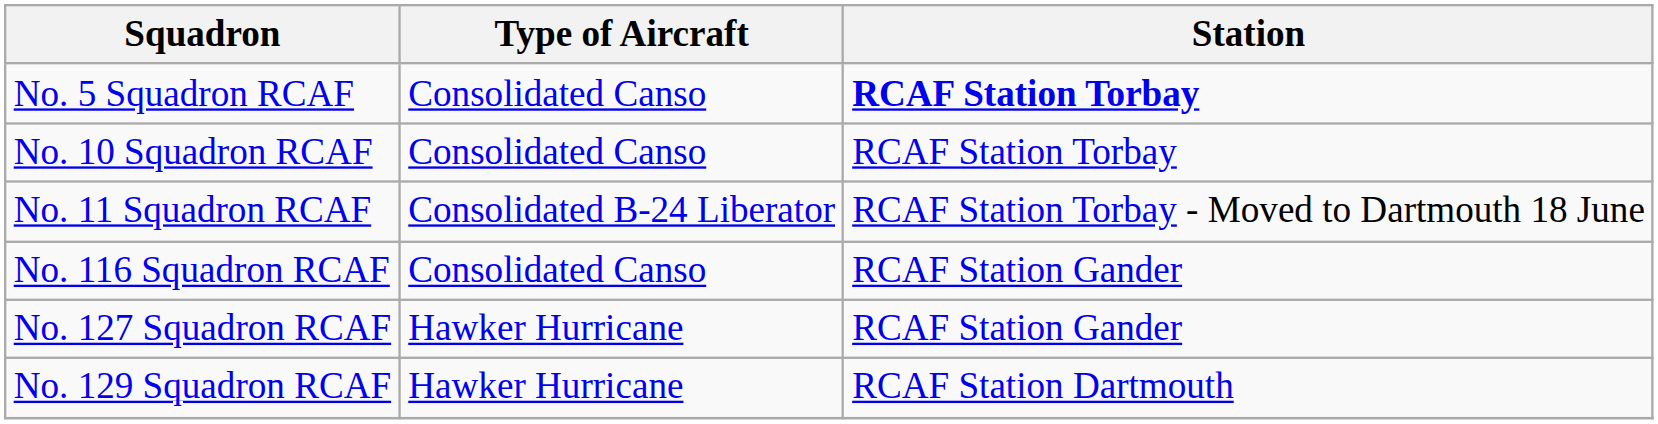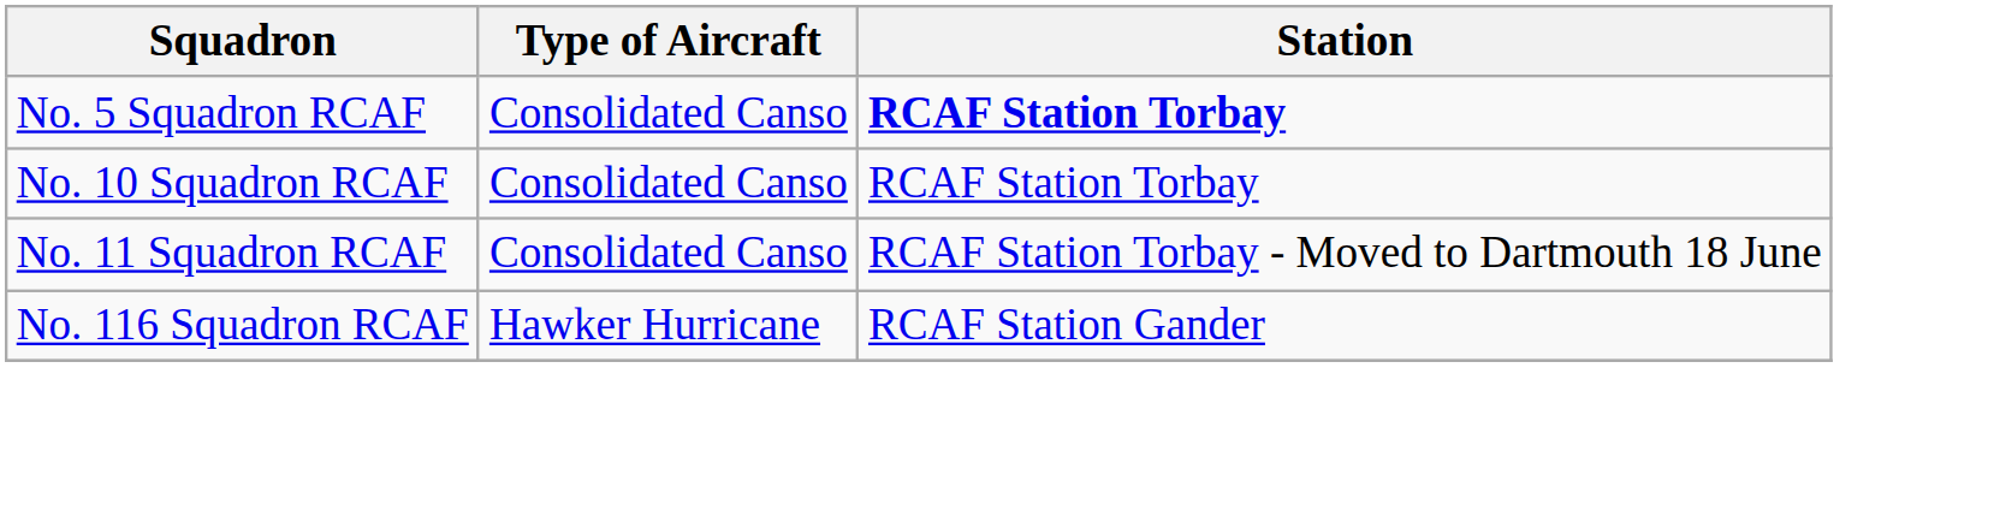No. 11 Squadron RCAF | Type of Aircraft: Consolidated B-24 Liberator -> Consolidated Canso
No. 116 Squadron RCAF | Type of Aircraft: Consolidated Canso -> Hawker Hurricane
- row: No. 127 Squadron RCAF | Hawker Hurricane | RCAF Station Gander
- row: No. 129 Squadron RCAF | Hawker Hurricane | RCAF Station Dartmouth
